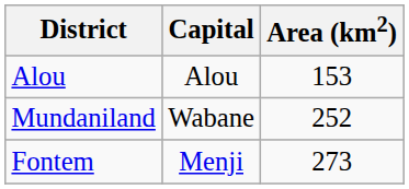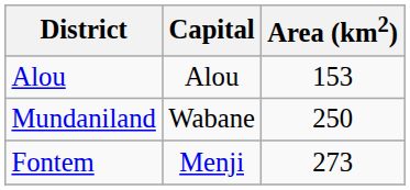Mundaniland | Area (km2): 252 -> 250
